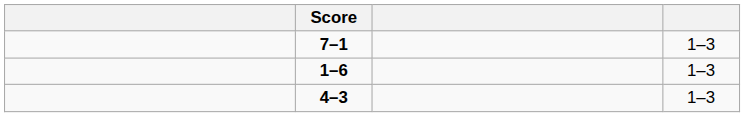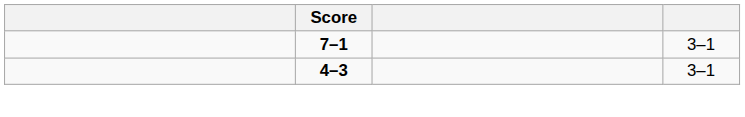7–1 | column 4: 1–3 -> 3–1
- row: 1–6 | 1–3
4–3 | column 4: 1–3 -> 3–1
